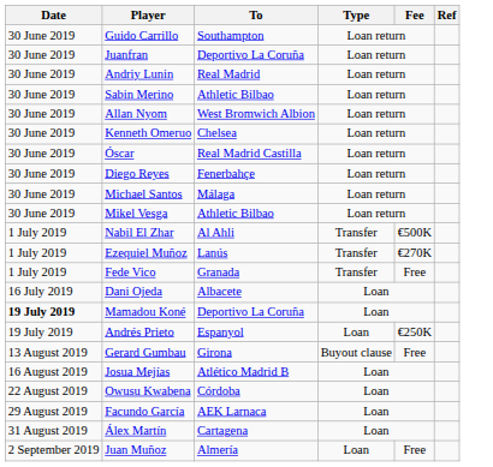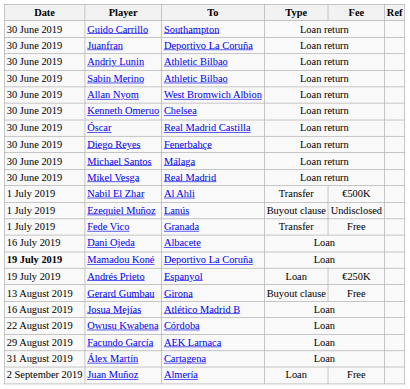Andriy Lunin | To: Real Madrid -> Athletic Bilbao
Mikel Vesga | To: Athletic Bilbao -> Real Madrid
Ezequiel Muñoz | Type: Transfer -> Buyout clause
Ezequiel Muñoz | Fee: €270K -> Undisclosed
